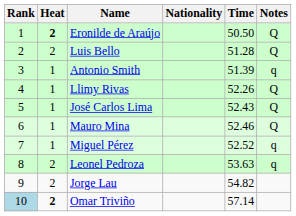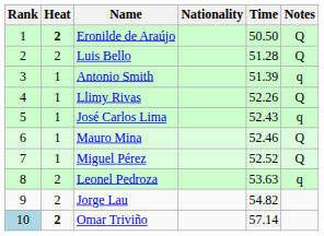José Carlos Lima | Notes: Q -> q
Miguel Pérez | Notes: q -> Q
